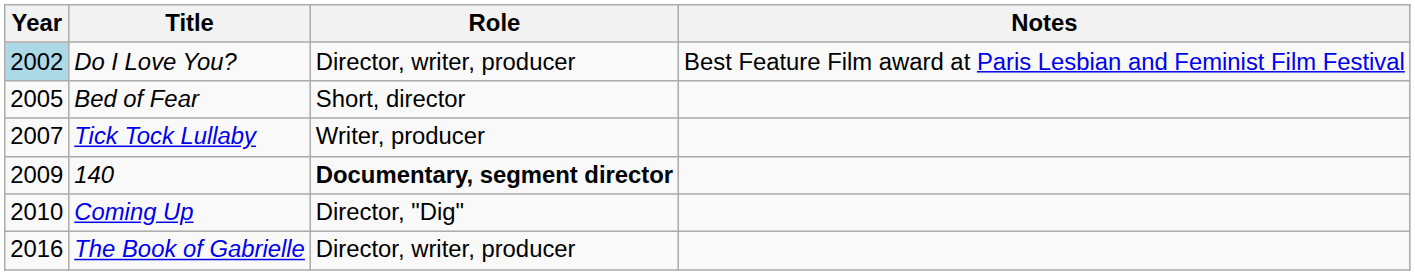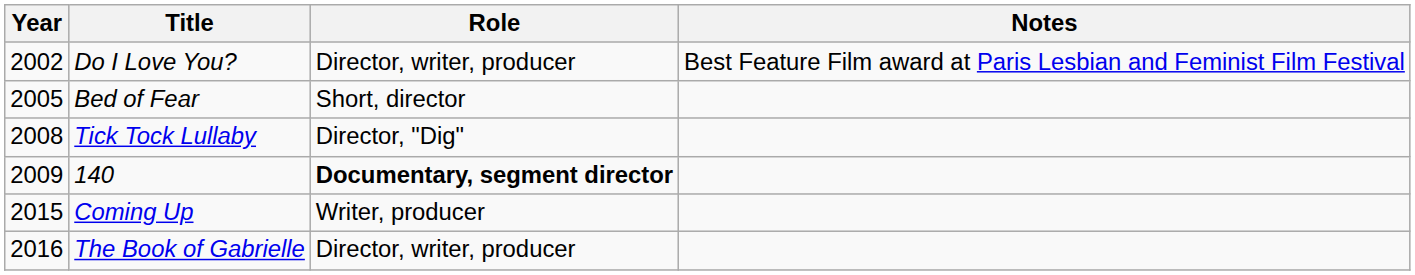Do I Love You? | Year: lightblue background -> no background
Tick Tock Lullaby | Year: 2007 -> 2008
Tick Tock Lullaby | Role: Writer, producer -> Director, "Dig"
Coming Up | Year: 2010 -> 2015
Coming Up | Role: Director, "Dig" -> Writer, producer
